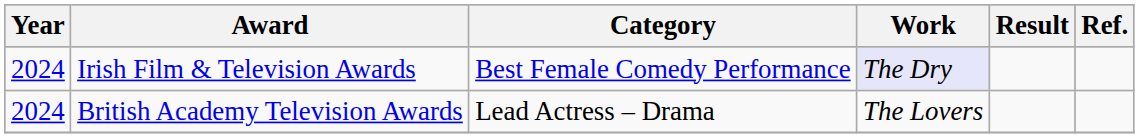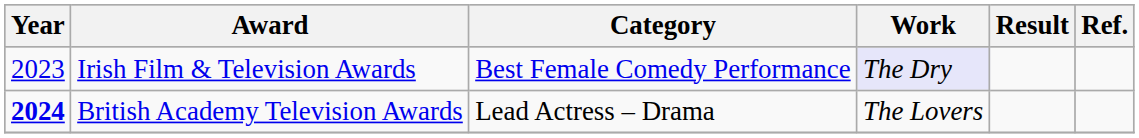Irish Film & Television Awards | Year: 2024 -> 2023
British Academy Television Awards | Year: normal -> bold
